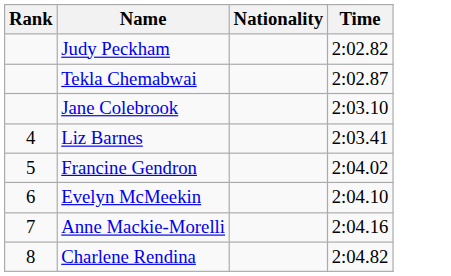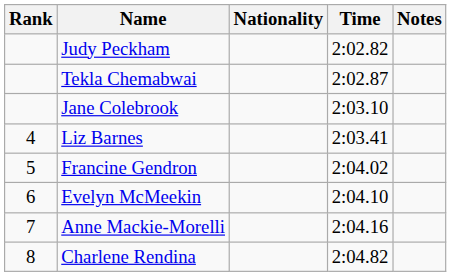+ column: Notes
